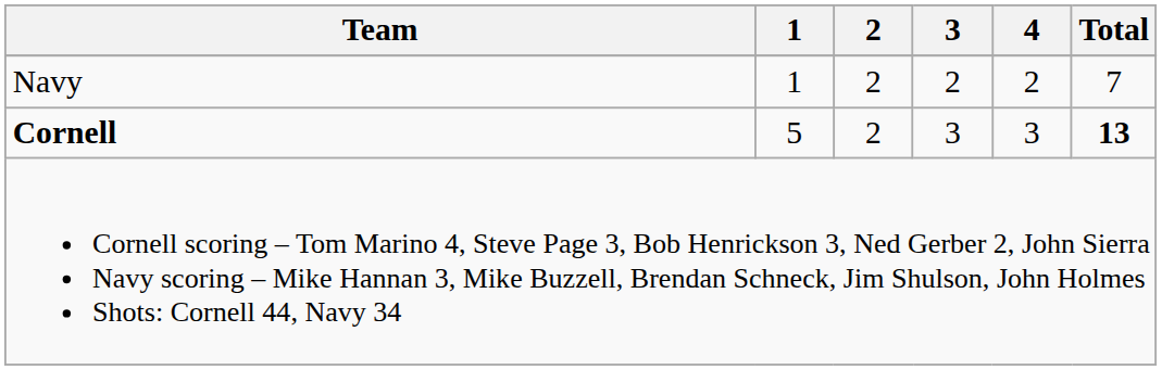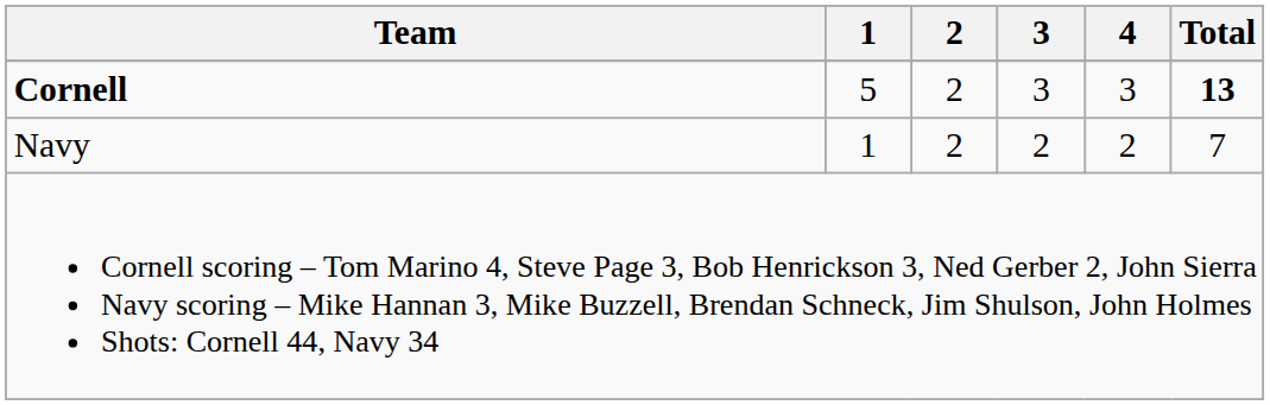rows swapped: Cornell <-> Navy
